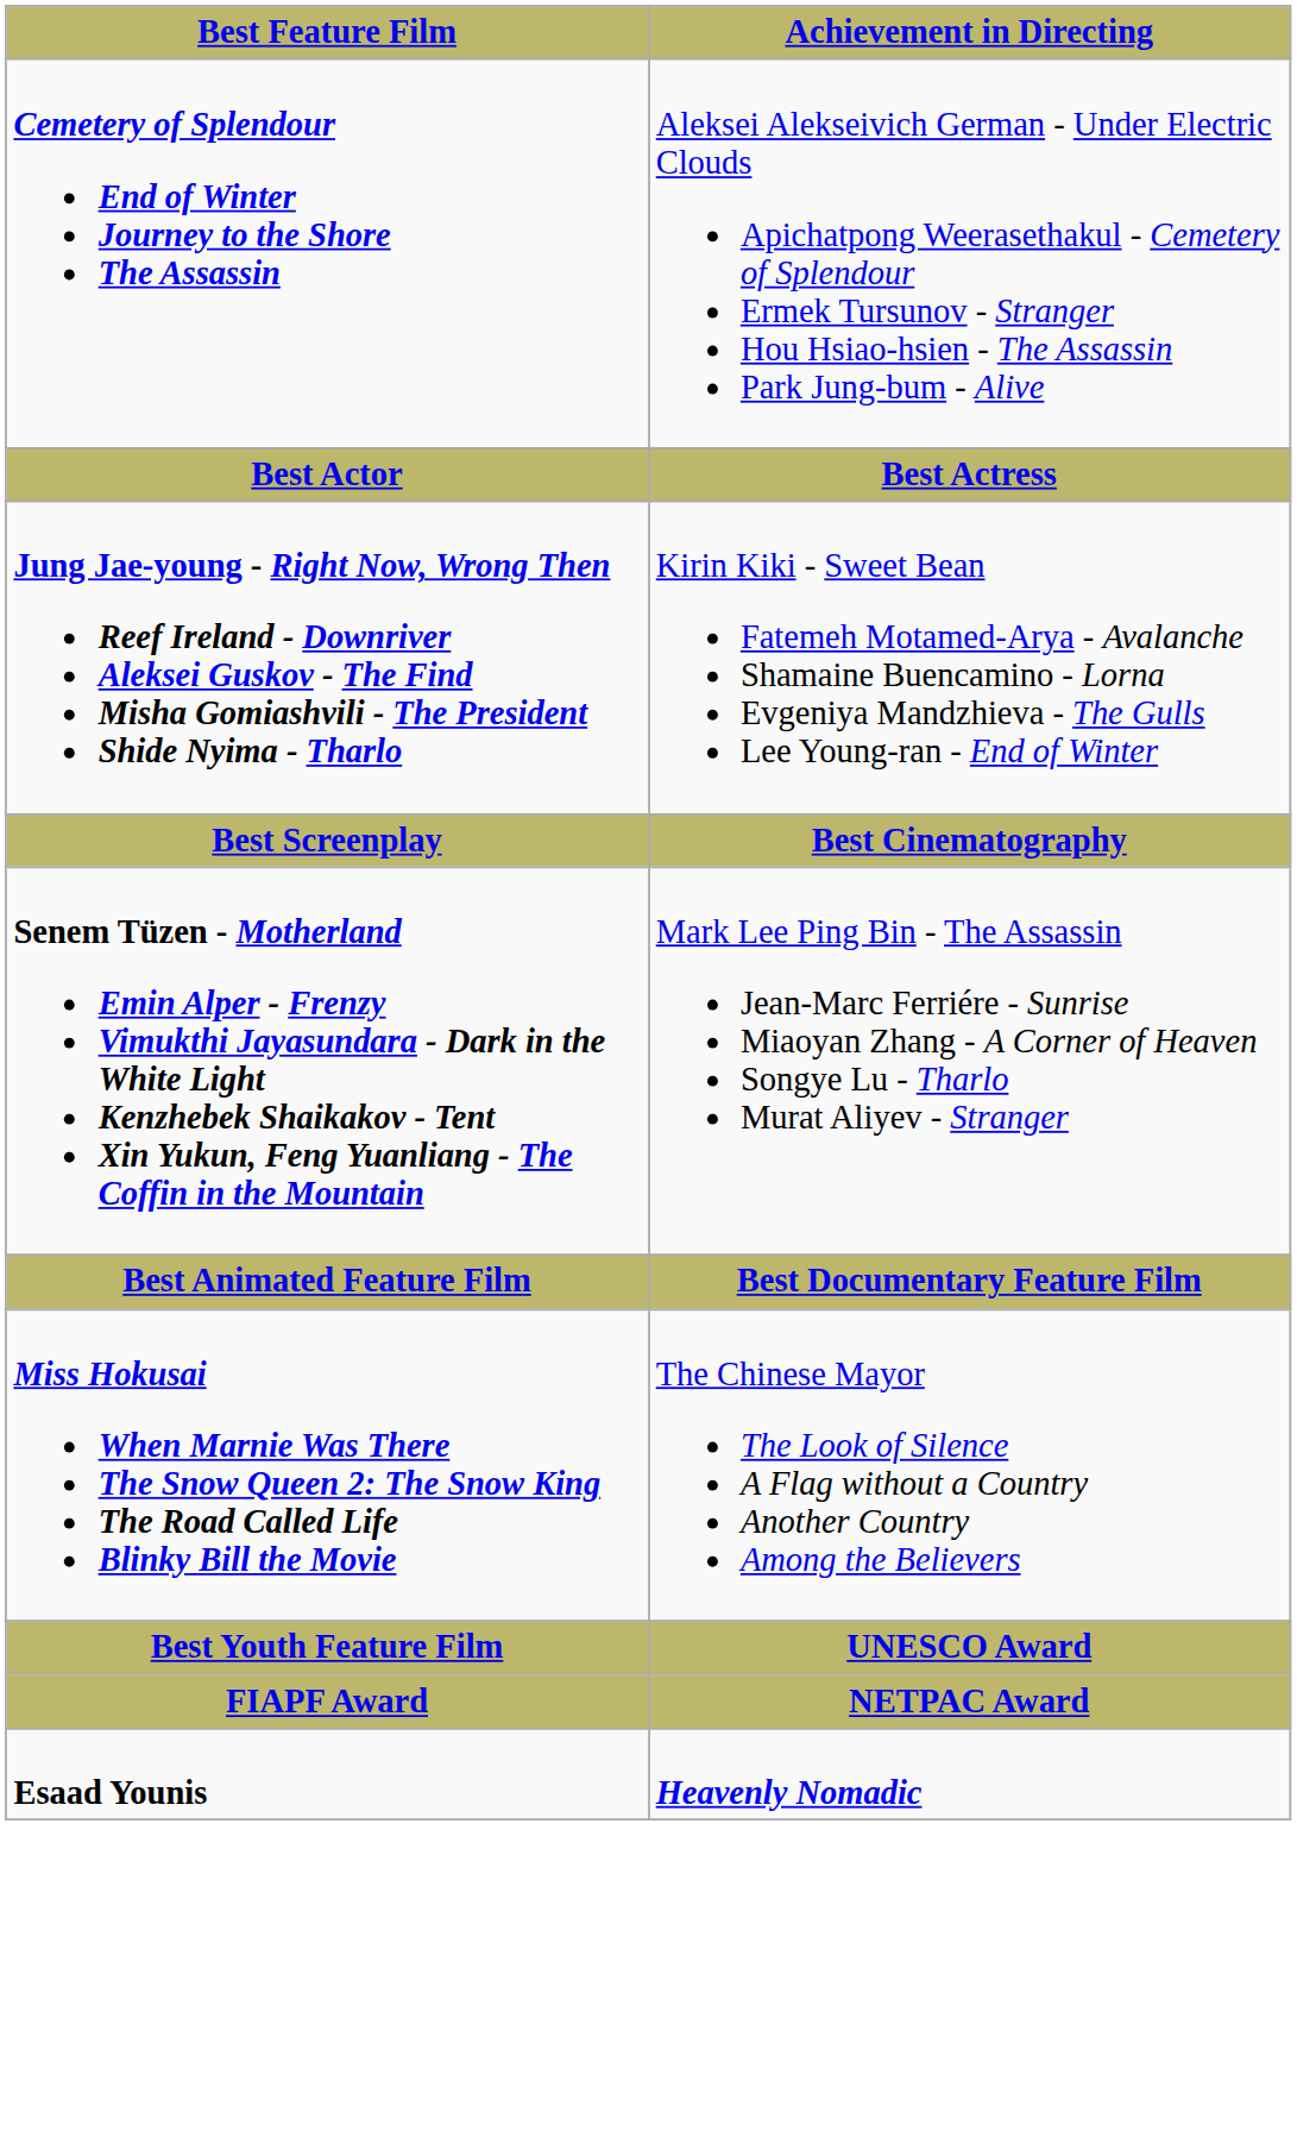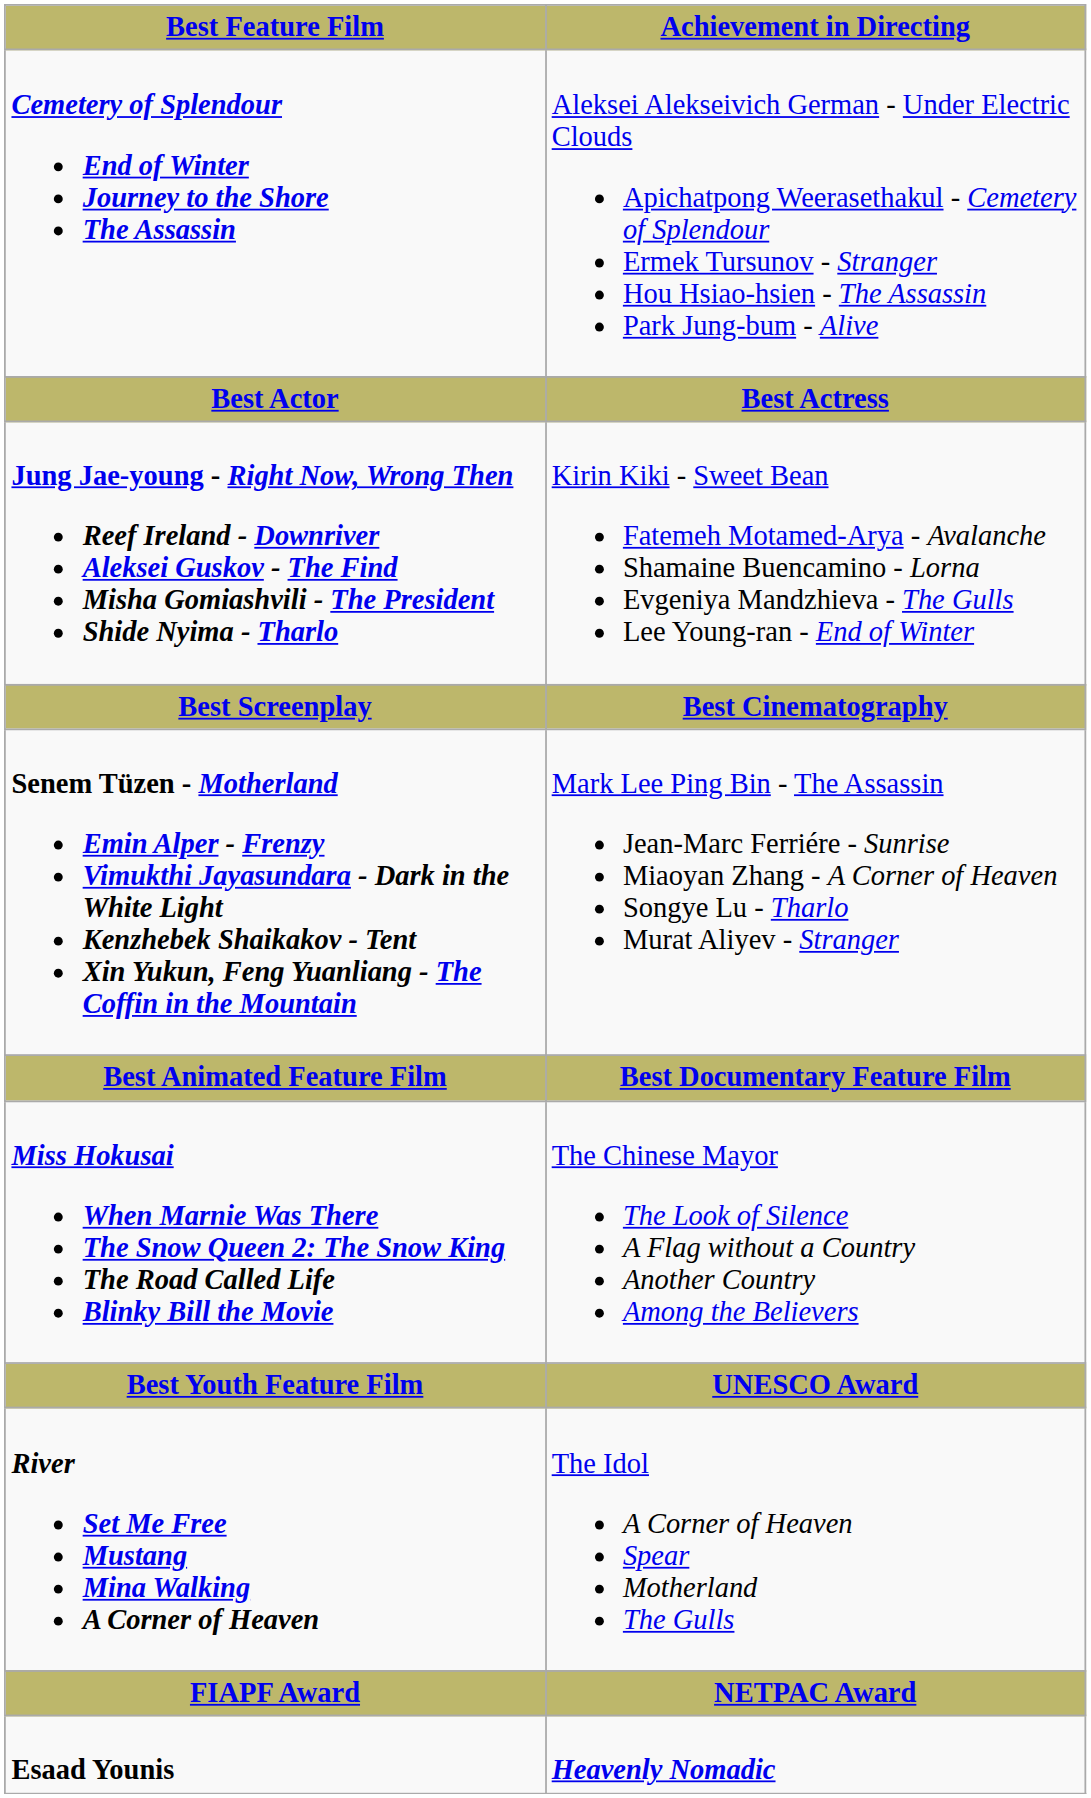+ row: River Set Me Free Mustang Mina Walking A Corner of Heaven | The Idol A Corner of Heaven Spear Motherland The Gulls
